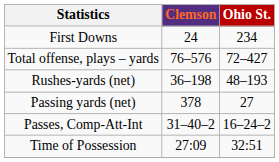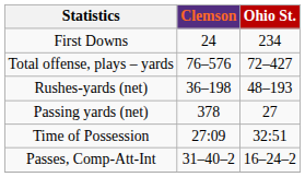rows swapped: Passes, Comp-Att-Int <-> Time of Possession
